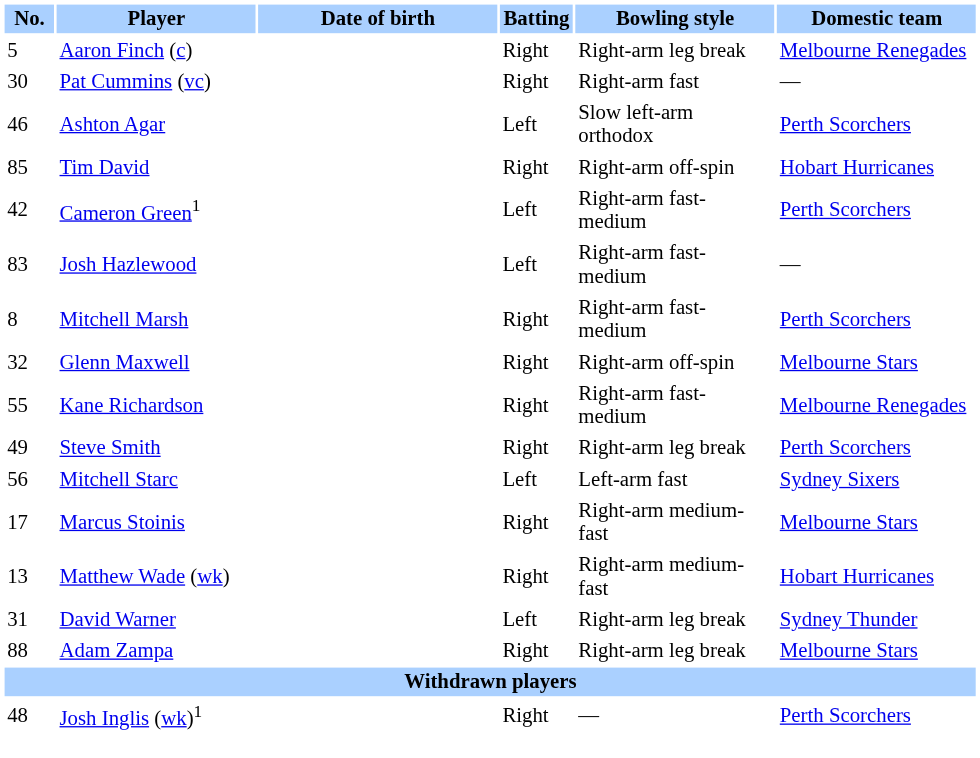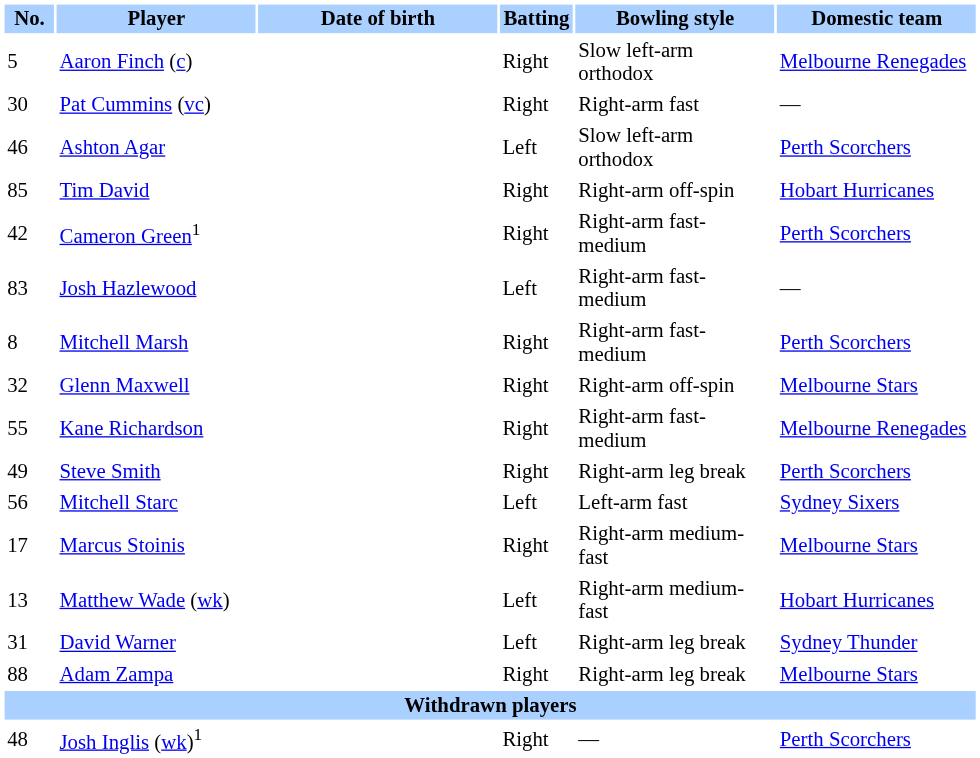Aaron Finch (c) | Bowling style: Right-arm leg break -> Slow left-arm orthodox
Cameron Green1 | Batting: Left -> Right
Matthew Wade (wk) | Batting: Right -> Left
